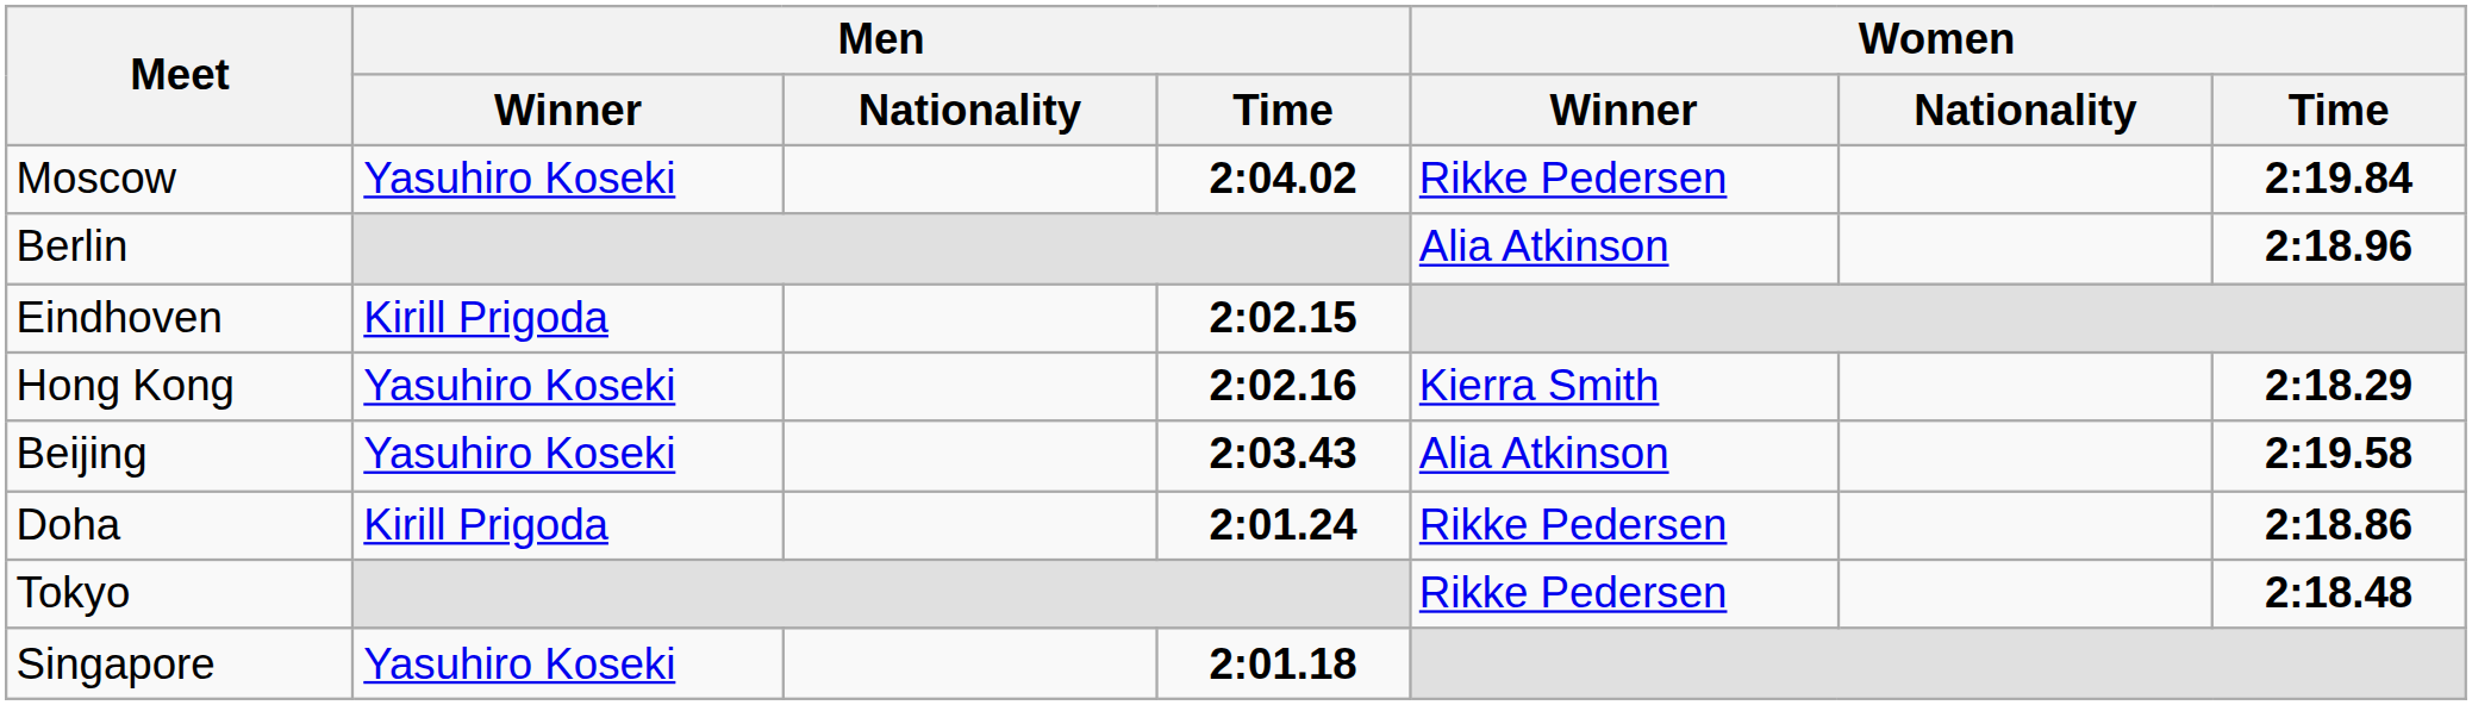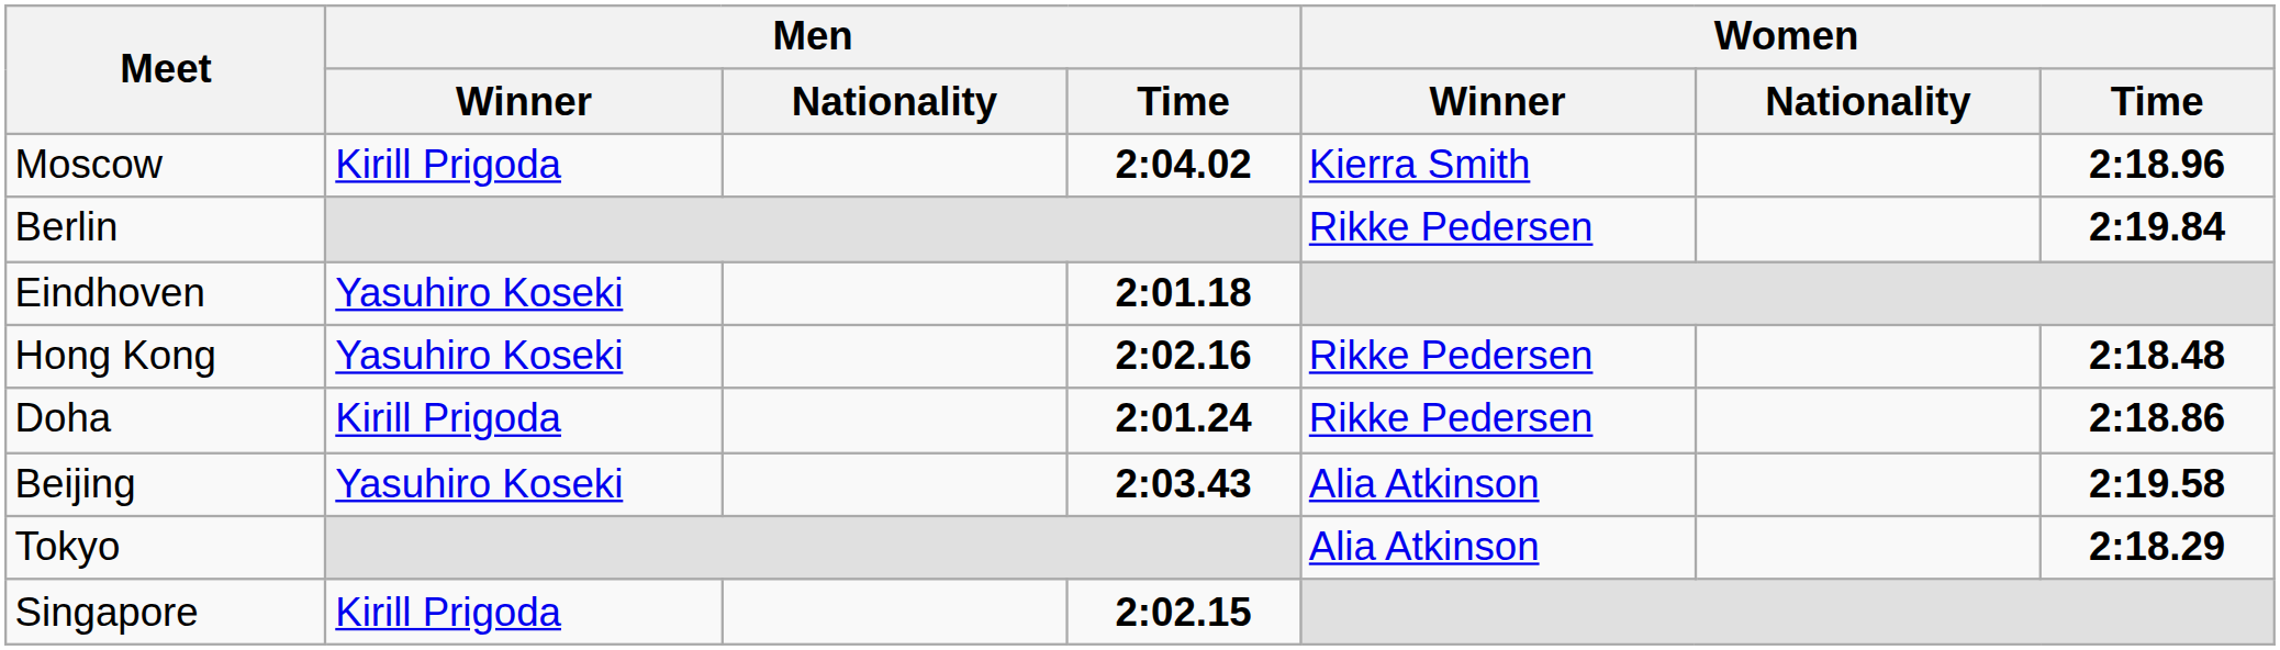Moscow | Men / Winner: Yasuhiro Koseki -> Kirill Prigoda
Moscow | Women / Winner: Rikke Pedersen -> Kierra Smith
Moscow | Women / Time: 2:19.84 -> 2:18.96
Berlin | Women / Winner: Alia Atkinson -> Rikke Pedersen
Berlin | Women / Time: 2:18.96 -> 2:19.84
Eindhoven | Men / Winner: Kirill Prigoda -> Yasuhiro Koseki
Eindhoven | Men / Time: 2:02.15 -> 2:01.18
Hong Kong | Women / Winner: Kierra Smith -> Rikke Pedersen
Hong Kong | Women / Time: 2:18.29 -> 2:18.48
rows swapped: Doha <-> Beijing
Tokyo | Women / Winner: Rikke Pedersen -> Alia Atkinson
Tokyo | Women / Time: 2:18.48 -> 2:18.29
Singapore | Men / Winner: Yasuhiro Koseki -> Kirill Prigoda
Singapore | Men / Time: 2:01.18 -> 2:02.15
